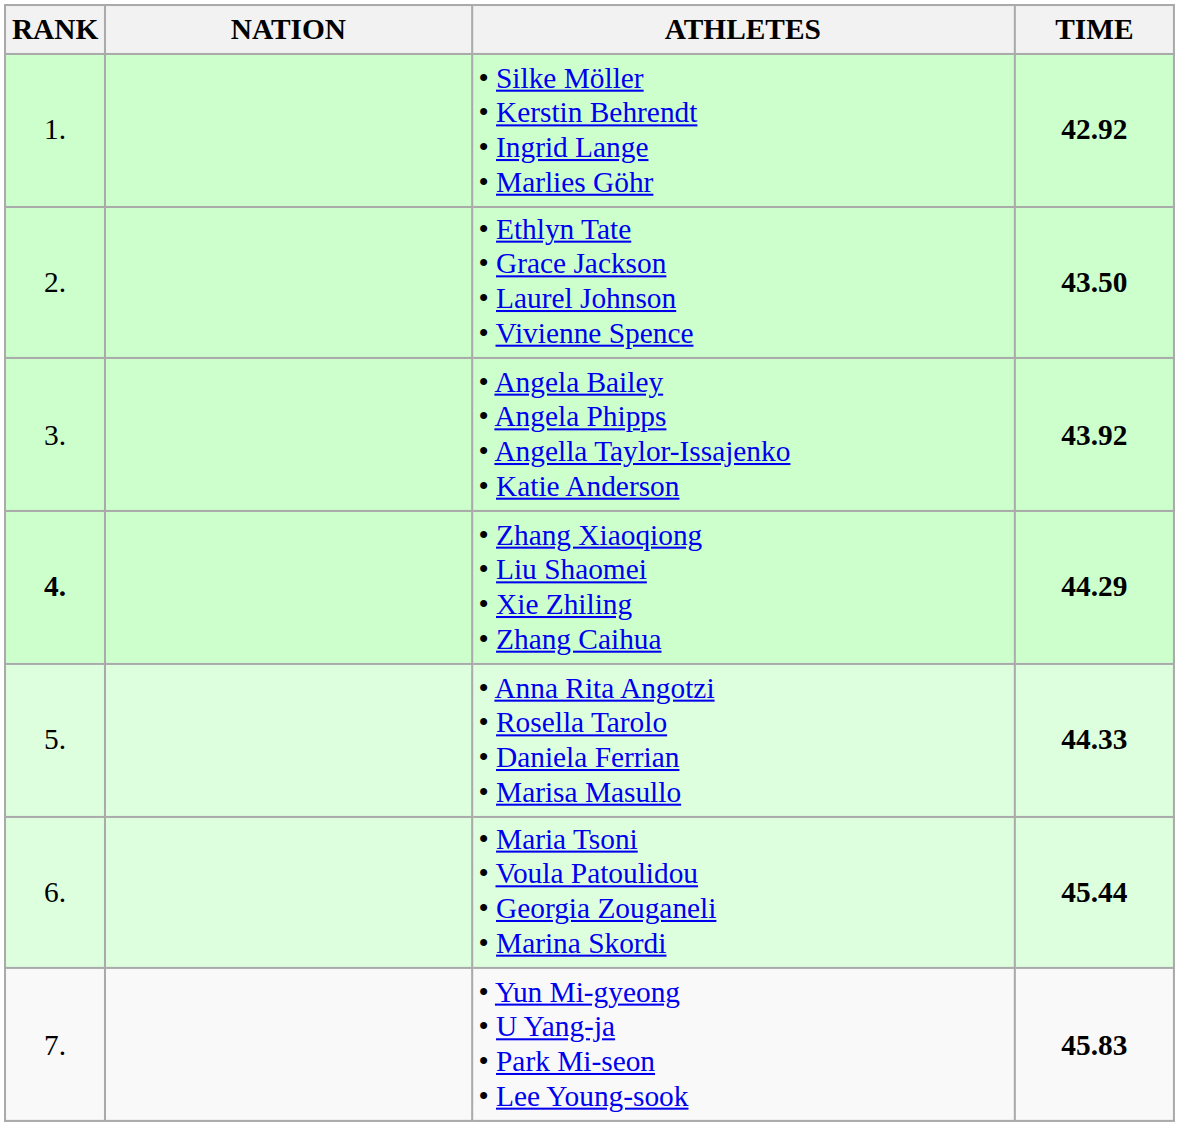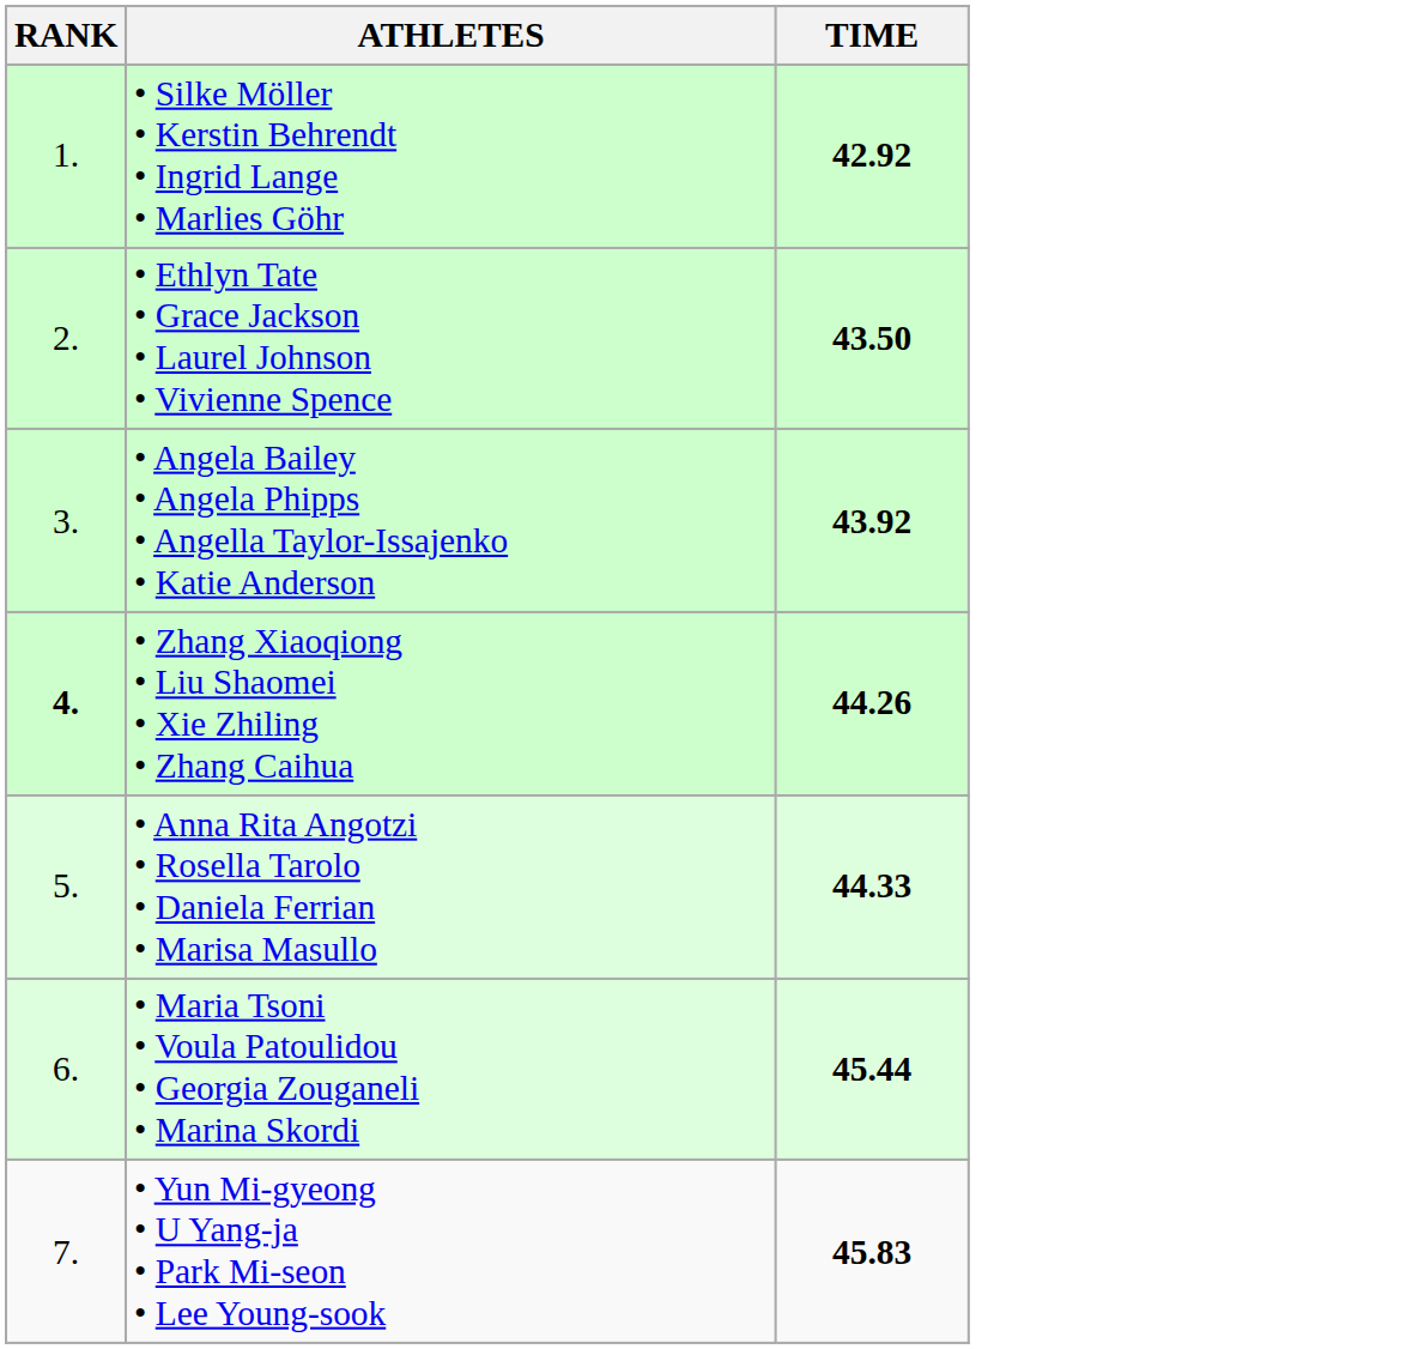- column: NATION
• Zhang Xiaoqiong • Liu Shaomei • Xie Zhiling • Zhang Caihua | TIME: 44.29 -> 44.26
